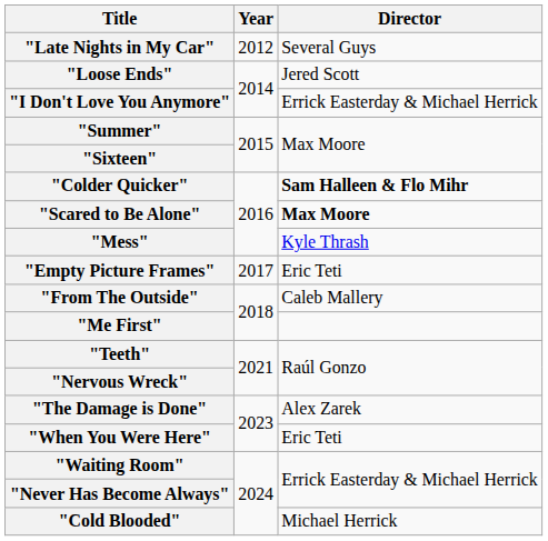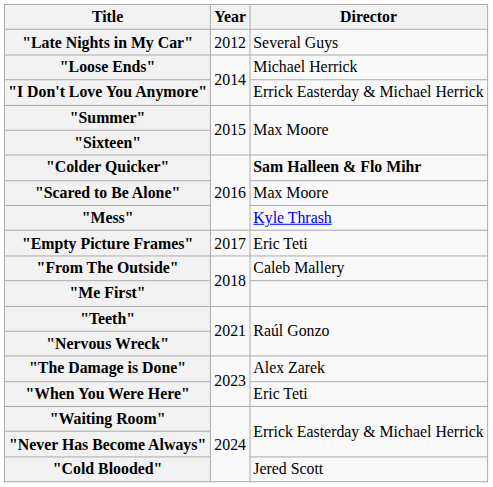"Loose Ends" | Director: Jered Scott -> Michael Herrick
"Scared to Be Alone" | Director: bold -> normal
"Cold Blooded" | Director: Michael Herrick -> Jered Scott
